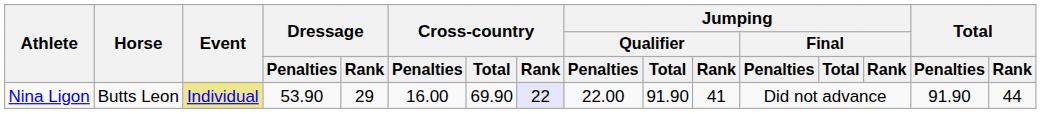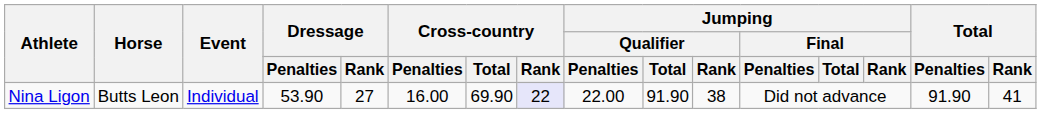Nina Ligon | Event: khaki background -> no background
Nina Ligon | Dressage / Rank: 29 -> 27
Nina Ligon | Jumping / Qualifier / Rank: 41 -> 38
Nina Ligon | Total / Rank: 44 -> 41
